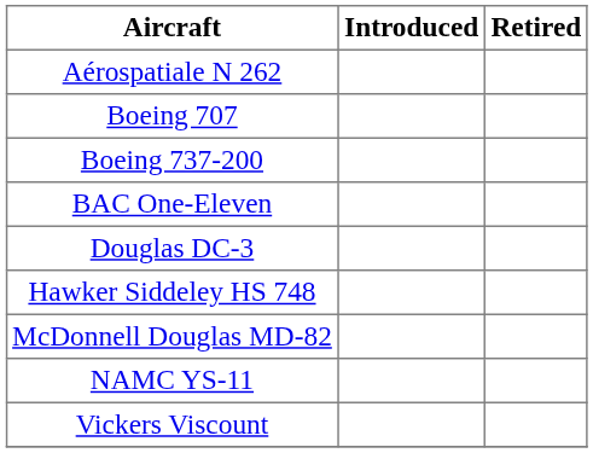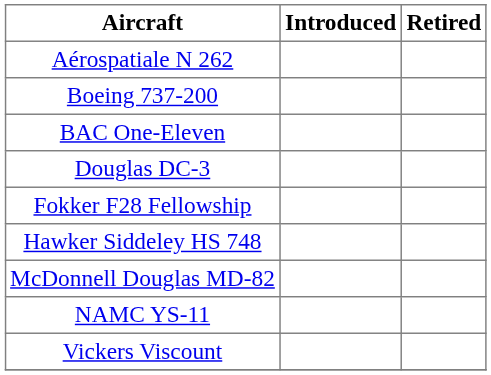- row: Boeing 707
+ row: Fokker F28 Fellowship
